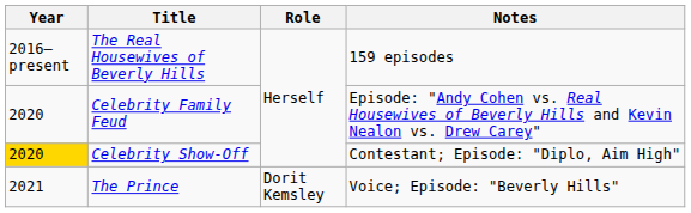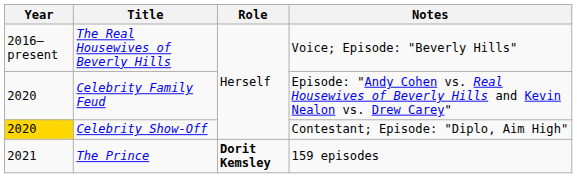The Real Housewives of Beverly Hills | Notes: 159 episodes -> Voice; Episode: "Beverly Hills"
The Prince | Role: normal -> bold
The Prince | Notes: Voice; Episode: "Beverly Hills" -> 159 episodes
